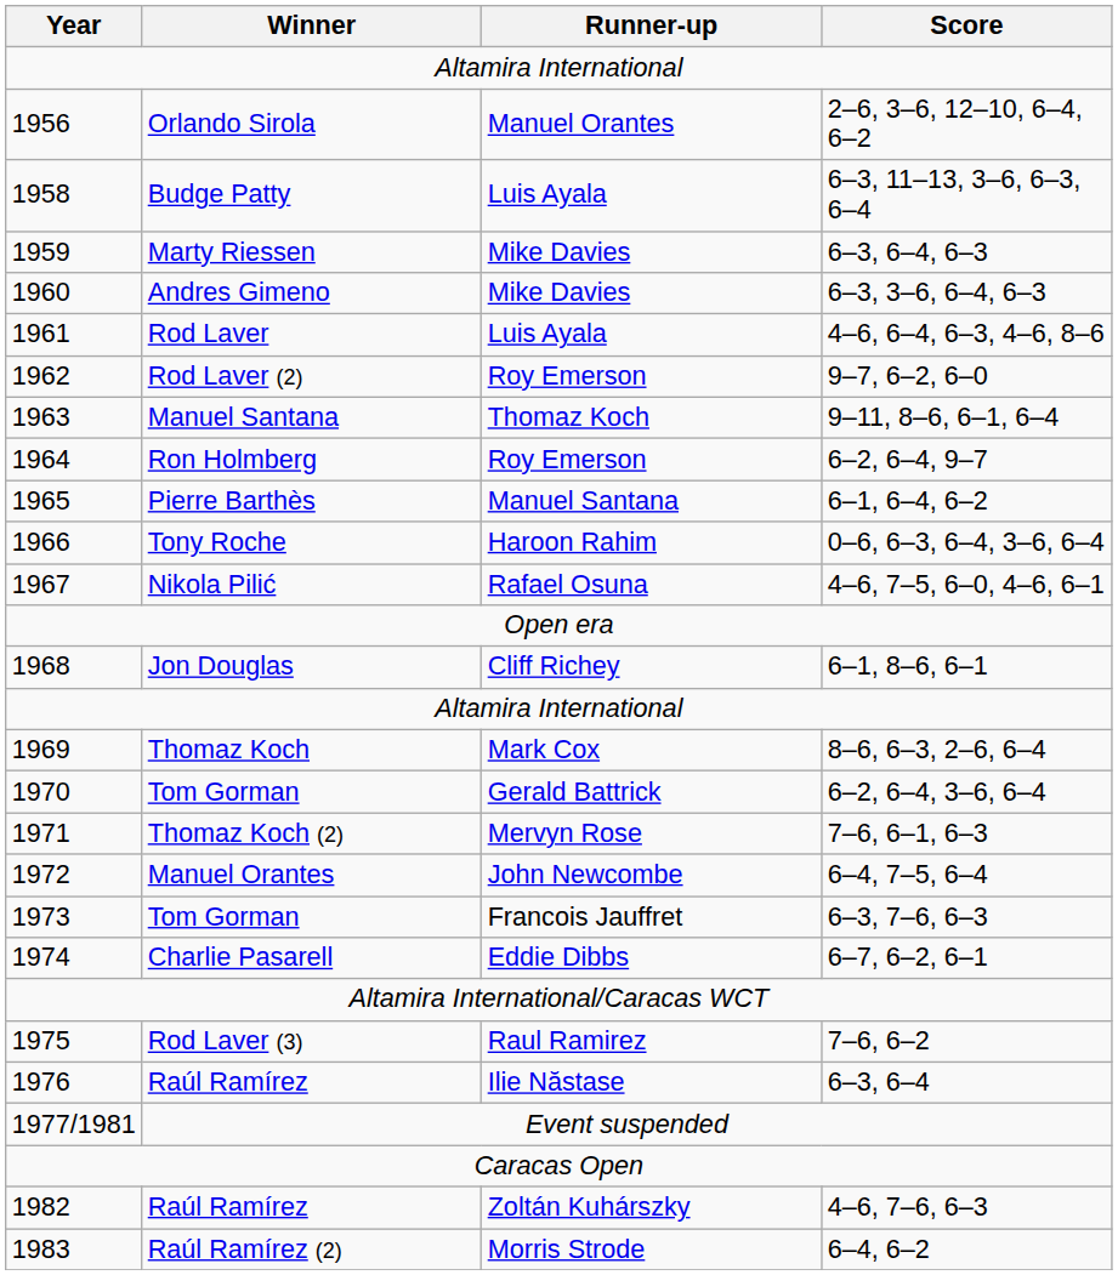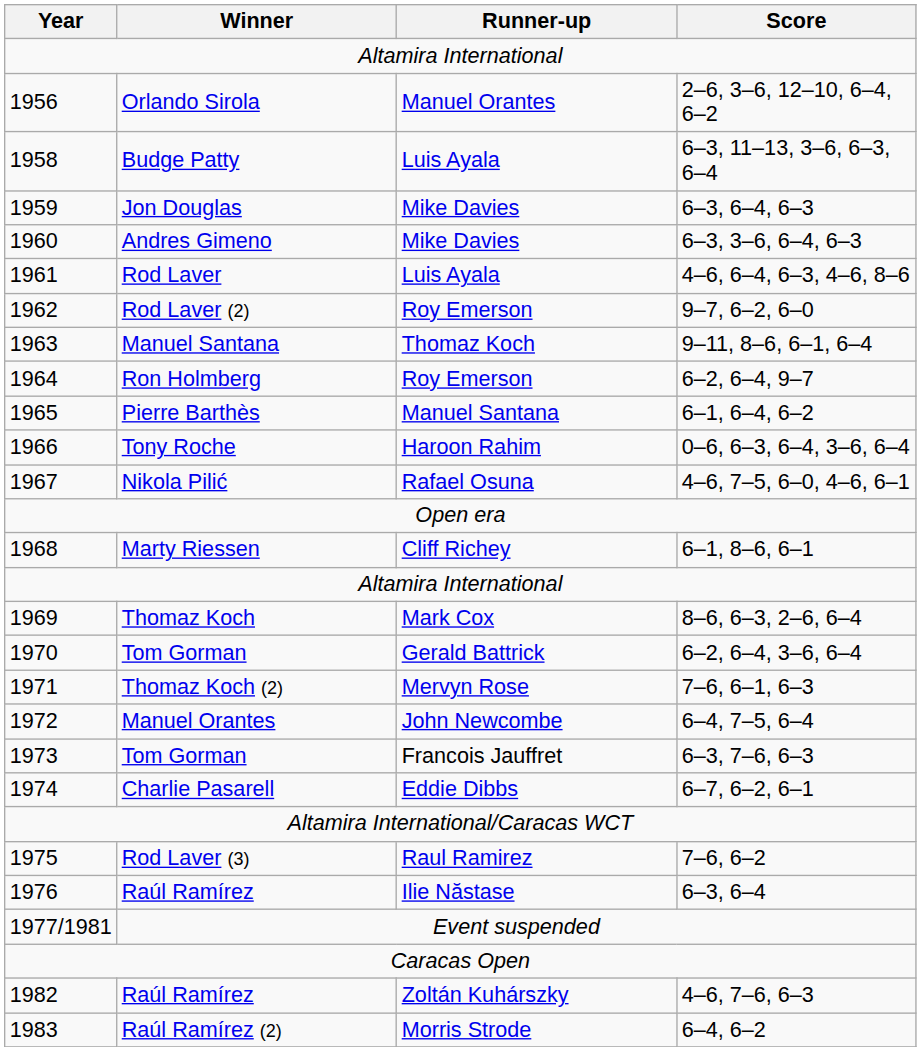1959 | Winner: Marty Riessen -> Jon Douglas
1968 | Winner: Jon Douglas -> Marty Riessen
